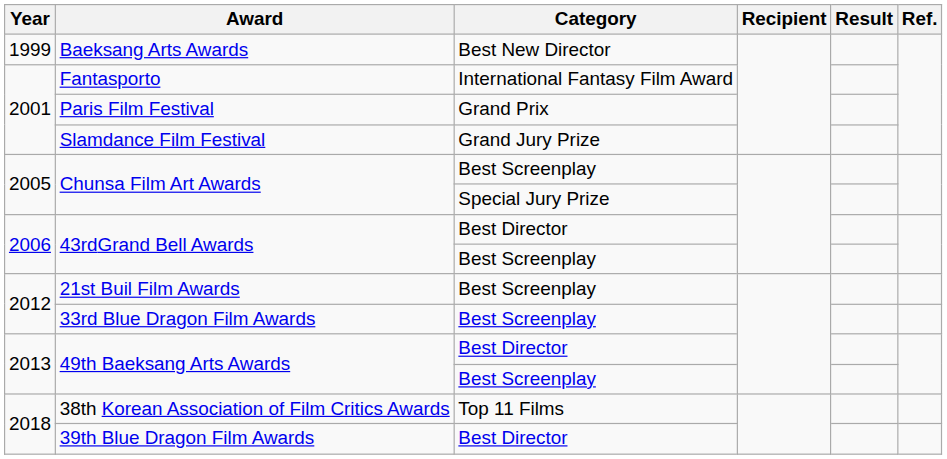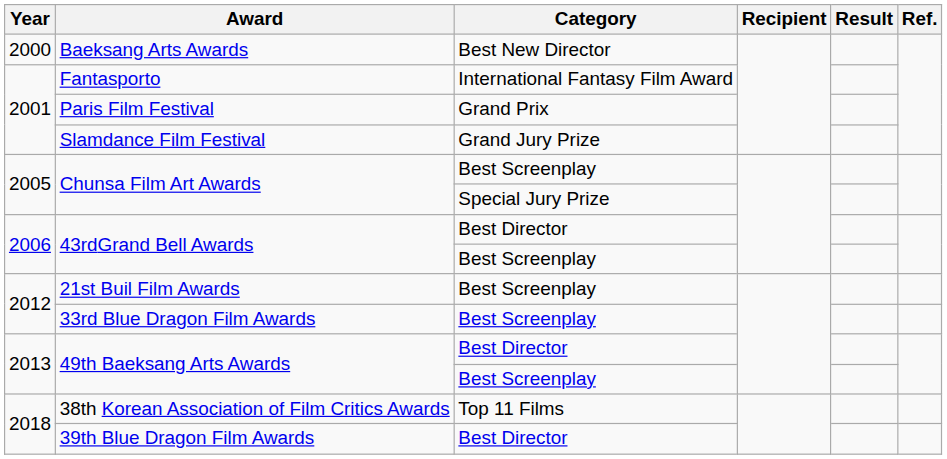Baeksang Arts Awards | Year: 1999 -> 2000
